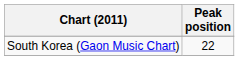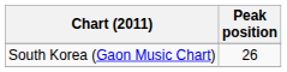South Korea (Gaon Music Chart) | Peak position: 22 -> 26
